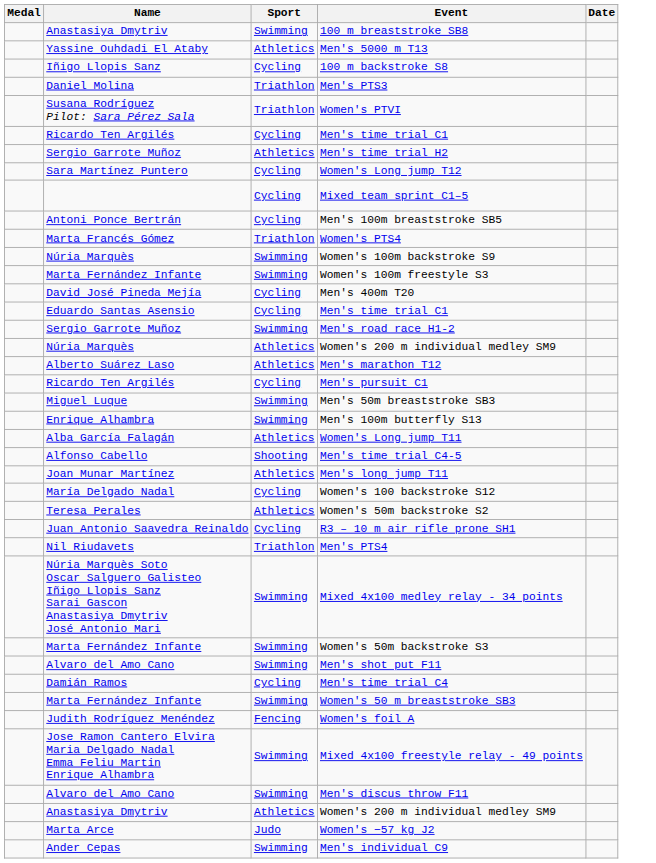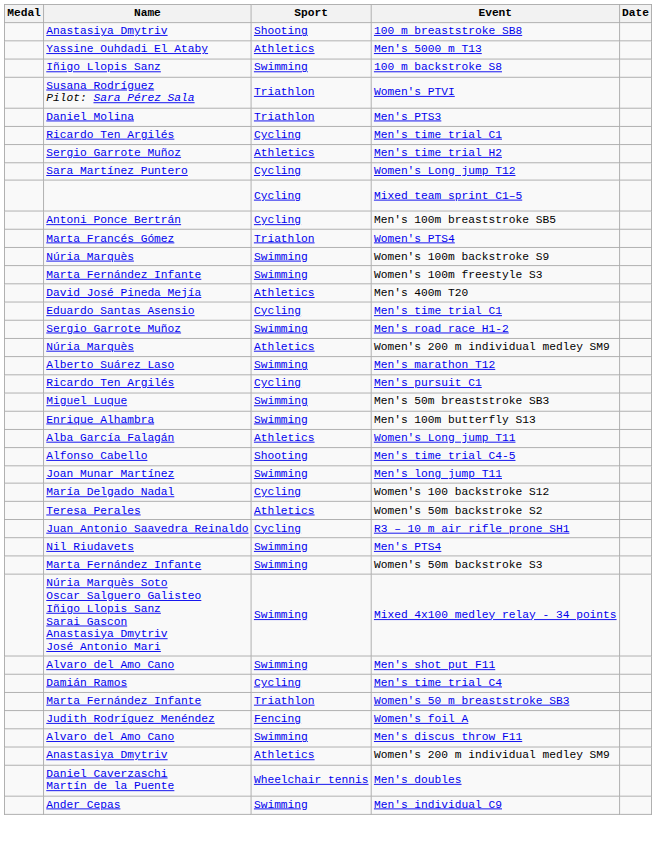100 m breaststroke SB8 | Sport: Swimming -> Shooting
100 m backstroke S8 | Sport: Cycling -> Swimming
rows swapped: Men's PTS3 <-> Women's PTVI
Men's 400m T20 | Sport: Cycling -> Athletics
Men's marathon T12 | Sport: Athletics -> Swimming
Men's long jump T11 | Sport: Athletics -> Swimming
Men's PTS4 | Sport: Triathlon -> Swimming
rows swapped: Women's 50m backstroke S3 <-> Mixed 4x100 medley relay - 34 points
Women's 50 m breaststroke SB3 | Sport: Swimming -> Triathlon
- row: Jose Ramon Cantero Elvira Maria Delgado Nadal Emma Feliu Martin Enrique Alhambra | Swimming | Mixed 4x100 freestyle relay - 49 points
+ row: Daniel Caverzaschi Martín de la Puente | Wheelchair tennis | Men's doubles
- row: Marta Arce | Judo | Women's −57 kg J2
